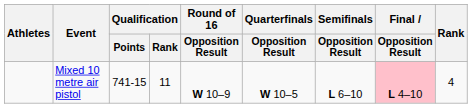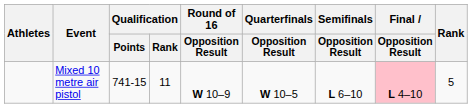Mixed 10 metre air pistol | Rank: 4 -> 5
